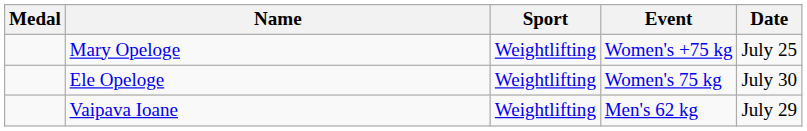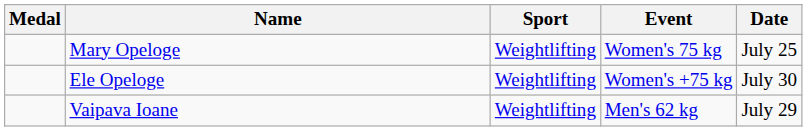Mary Opeloge | Event: Women's +75 kg -> Women's 75 kg
Ele Opeloge | Event: Women's 75 kg -> Women's +75 kg
